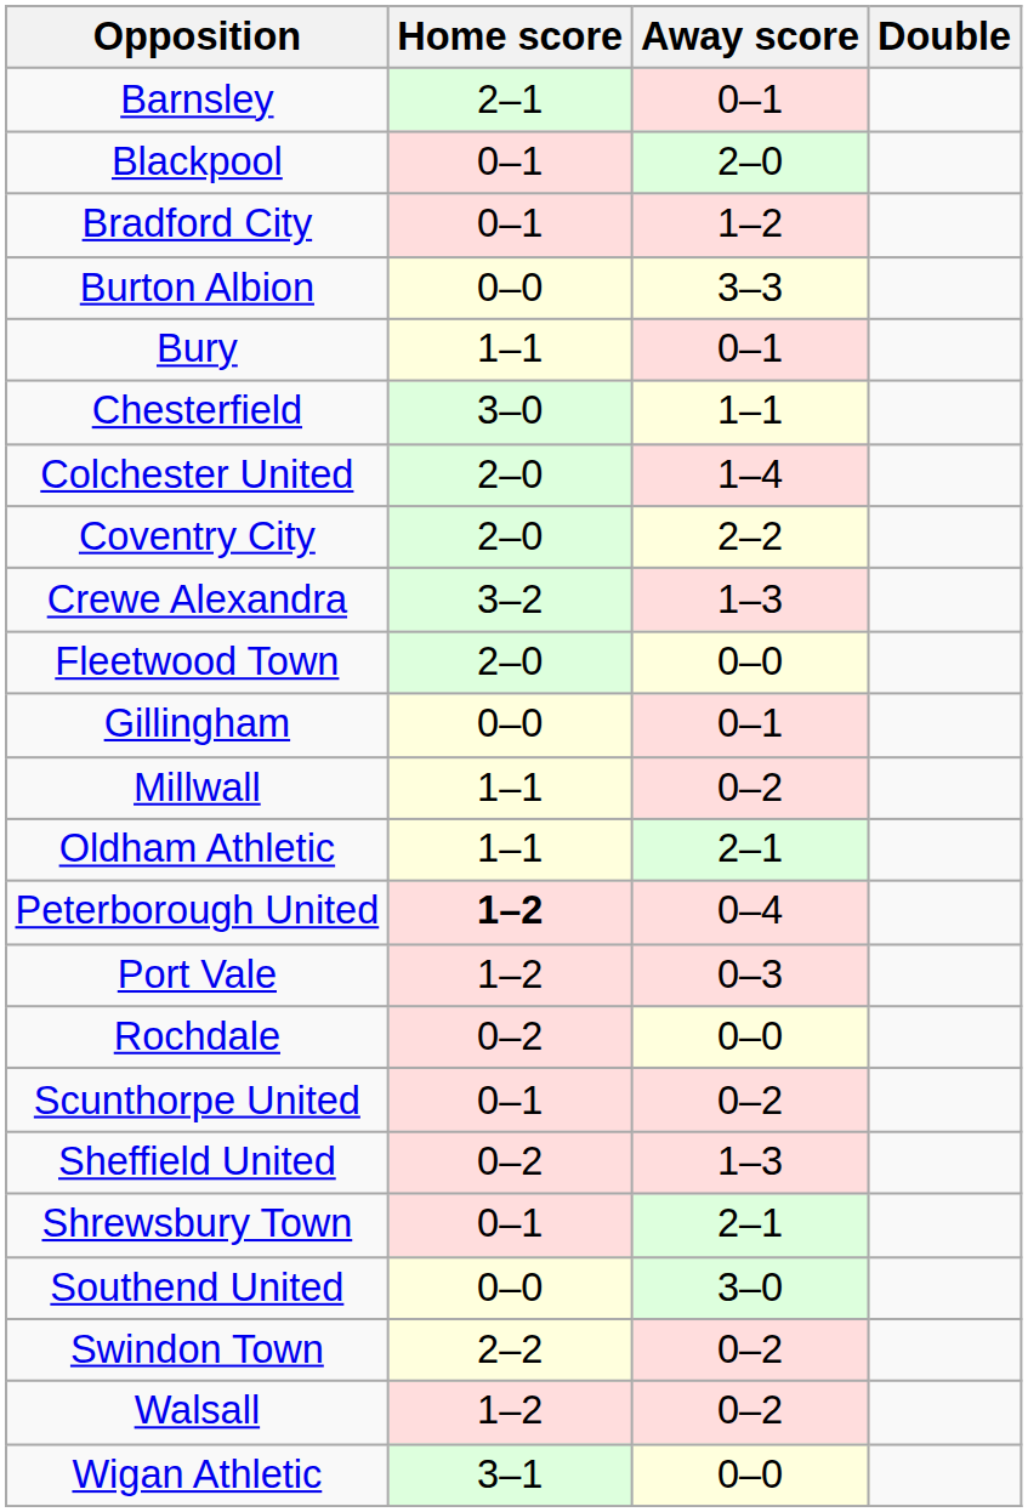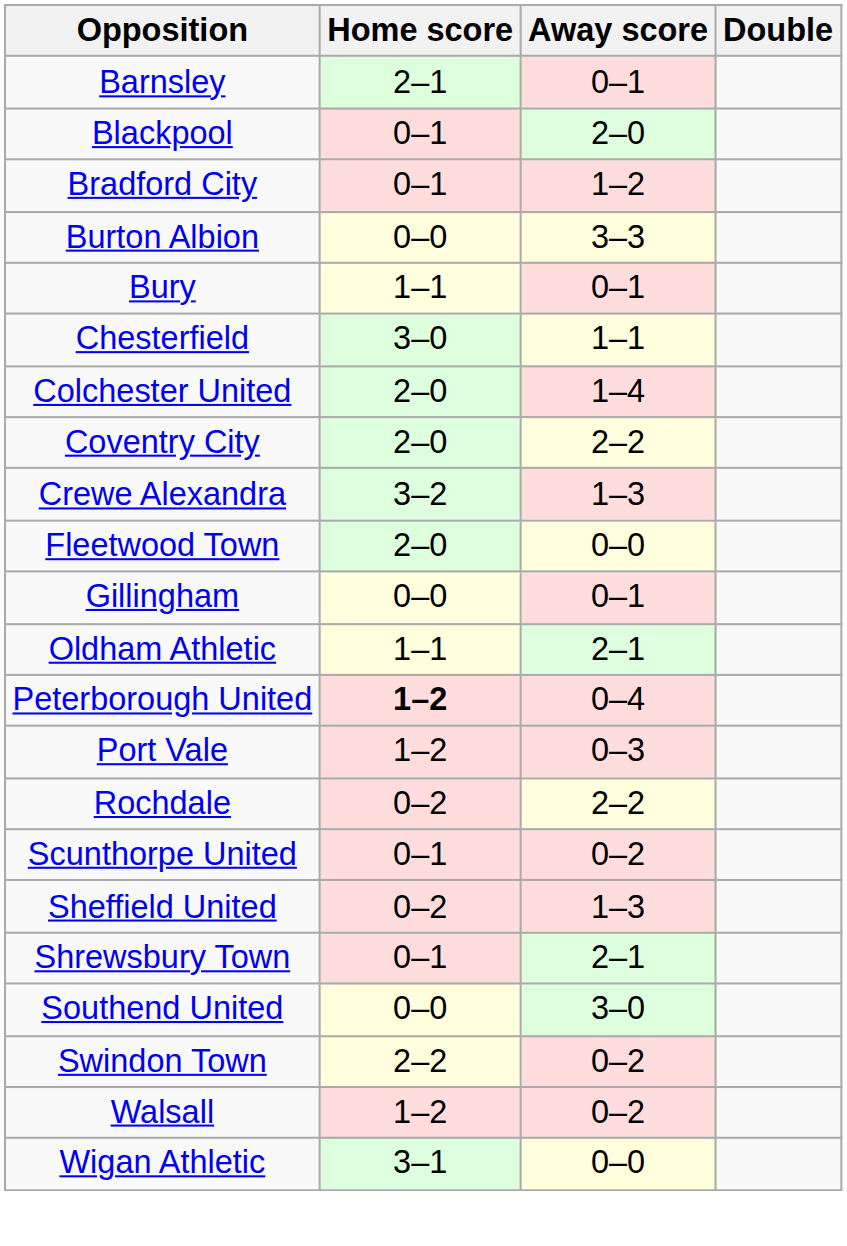- row: Millwall | 1–1 | 0–2
Rochdale | Away score: 0–0 -> 2–2
